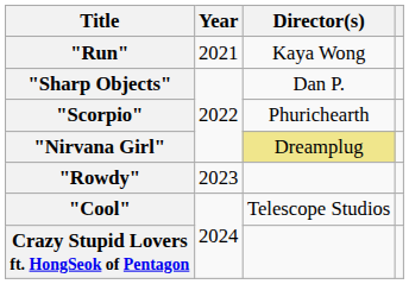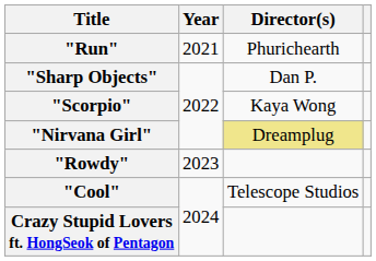"Run" | Director(s): Kaya Wong -> Phurichearth
"Scorpio" | Director(s): Phurichearth -> Kaya Wong
